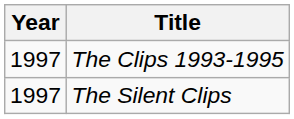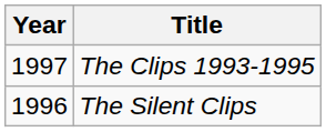The Silent Clips | Year: 1997 -> 1996
